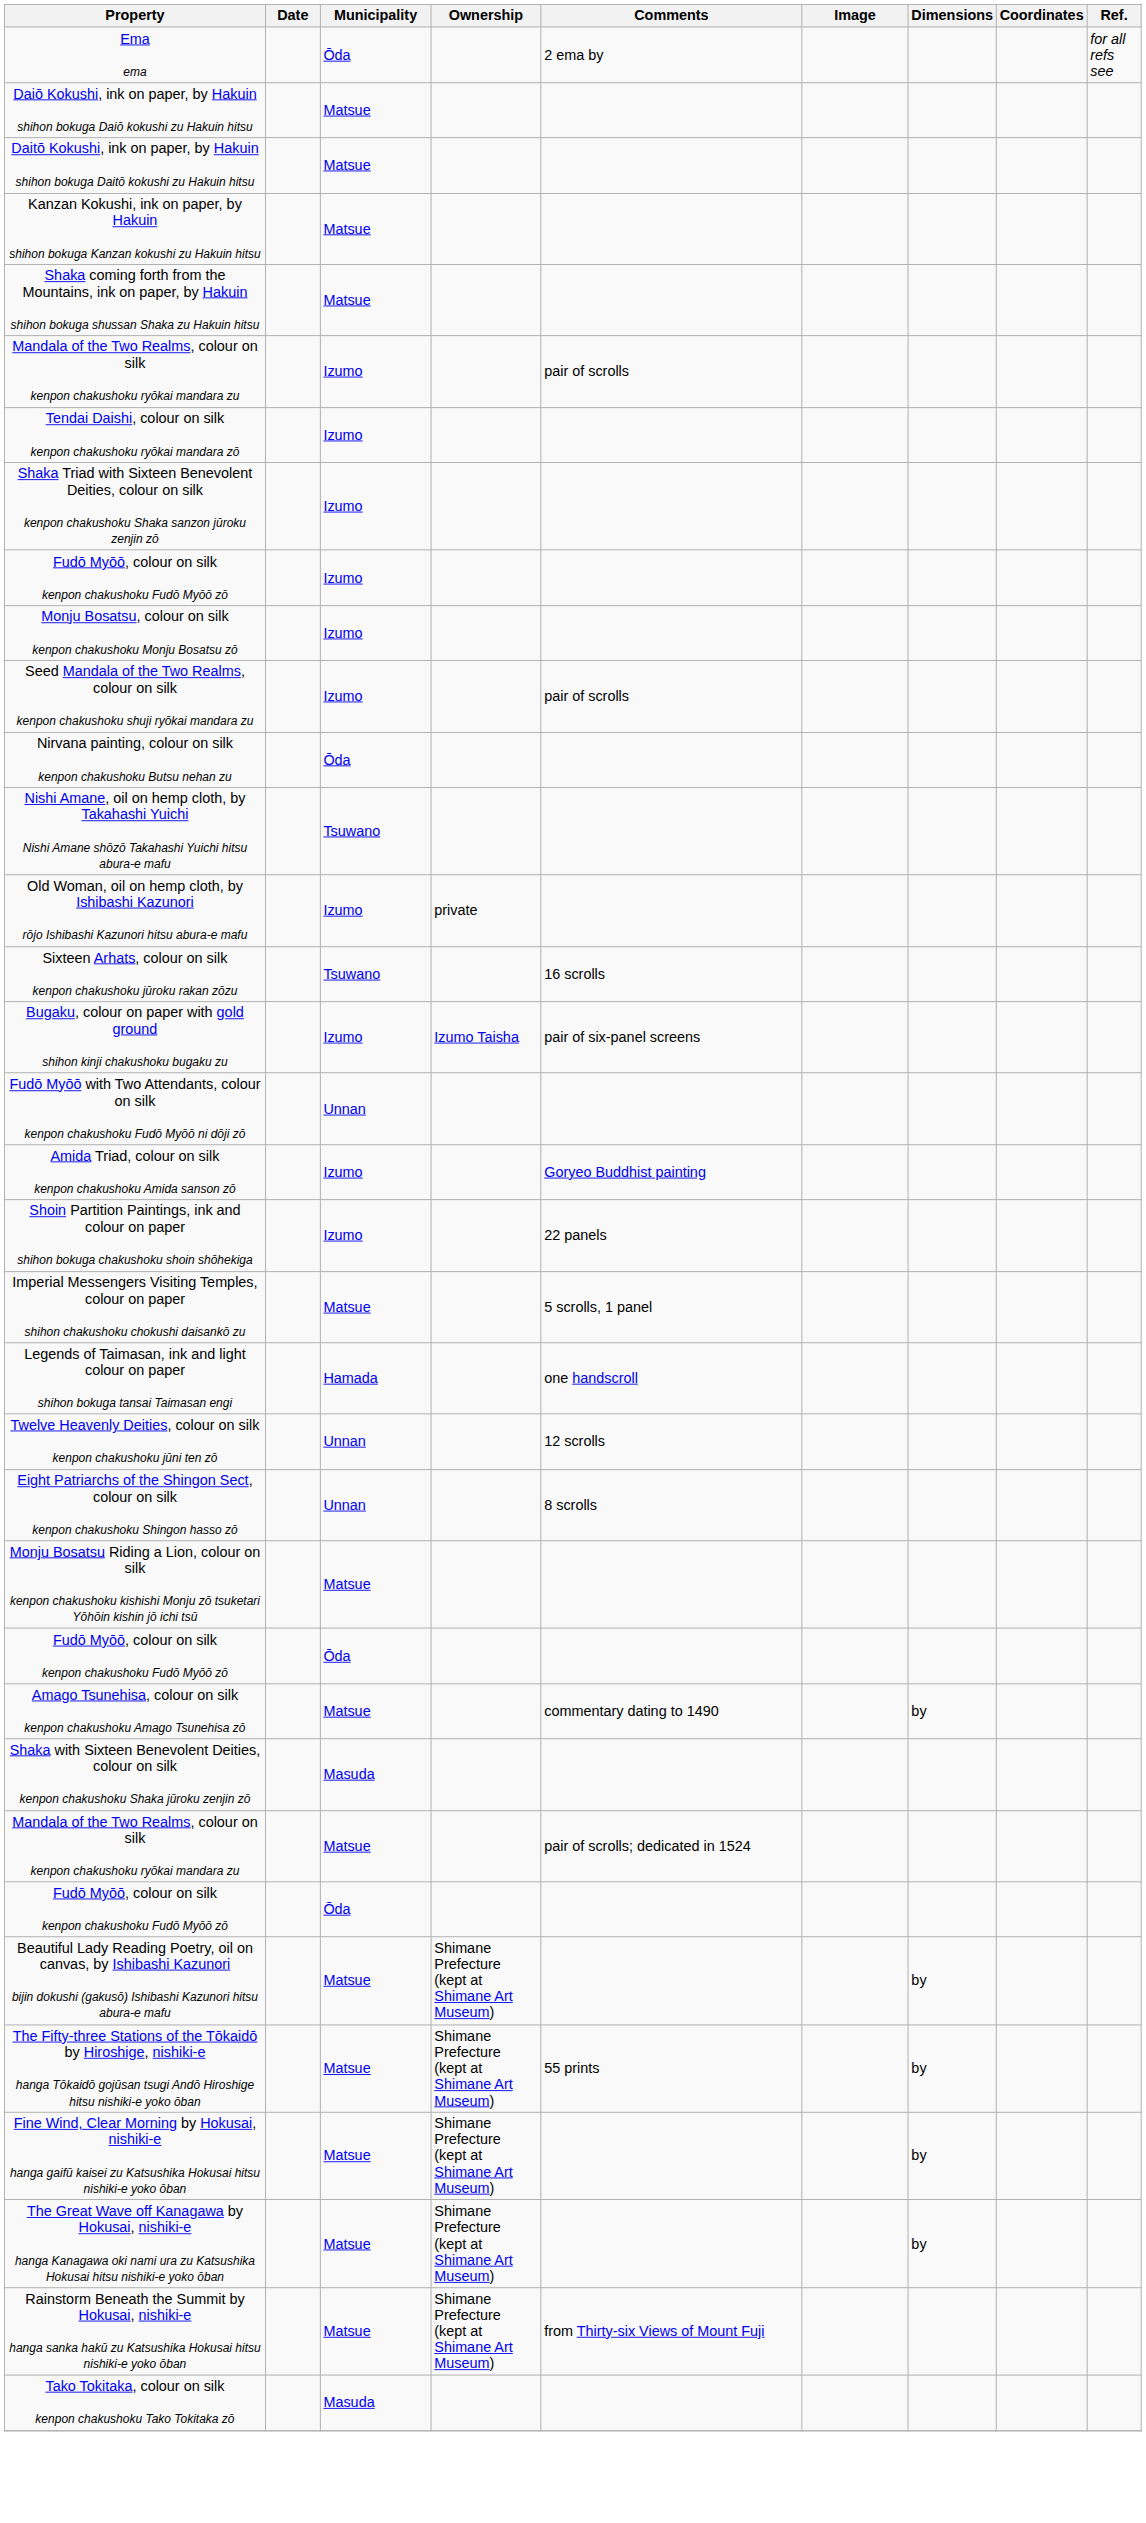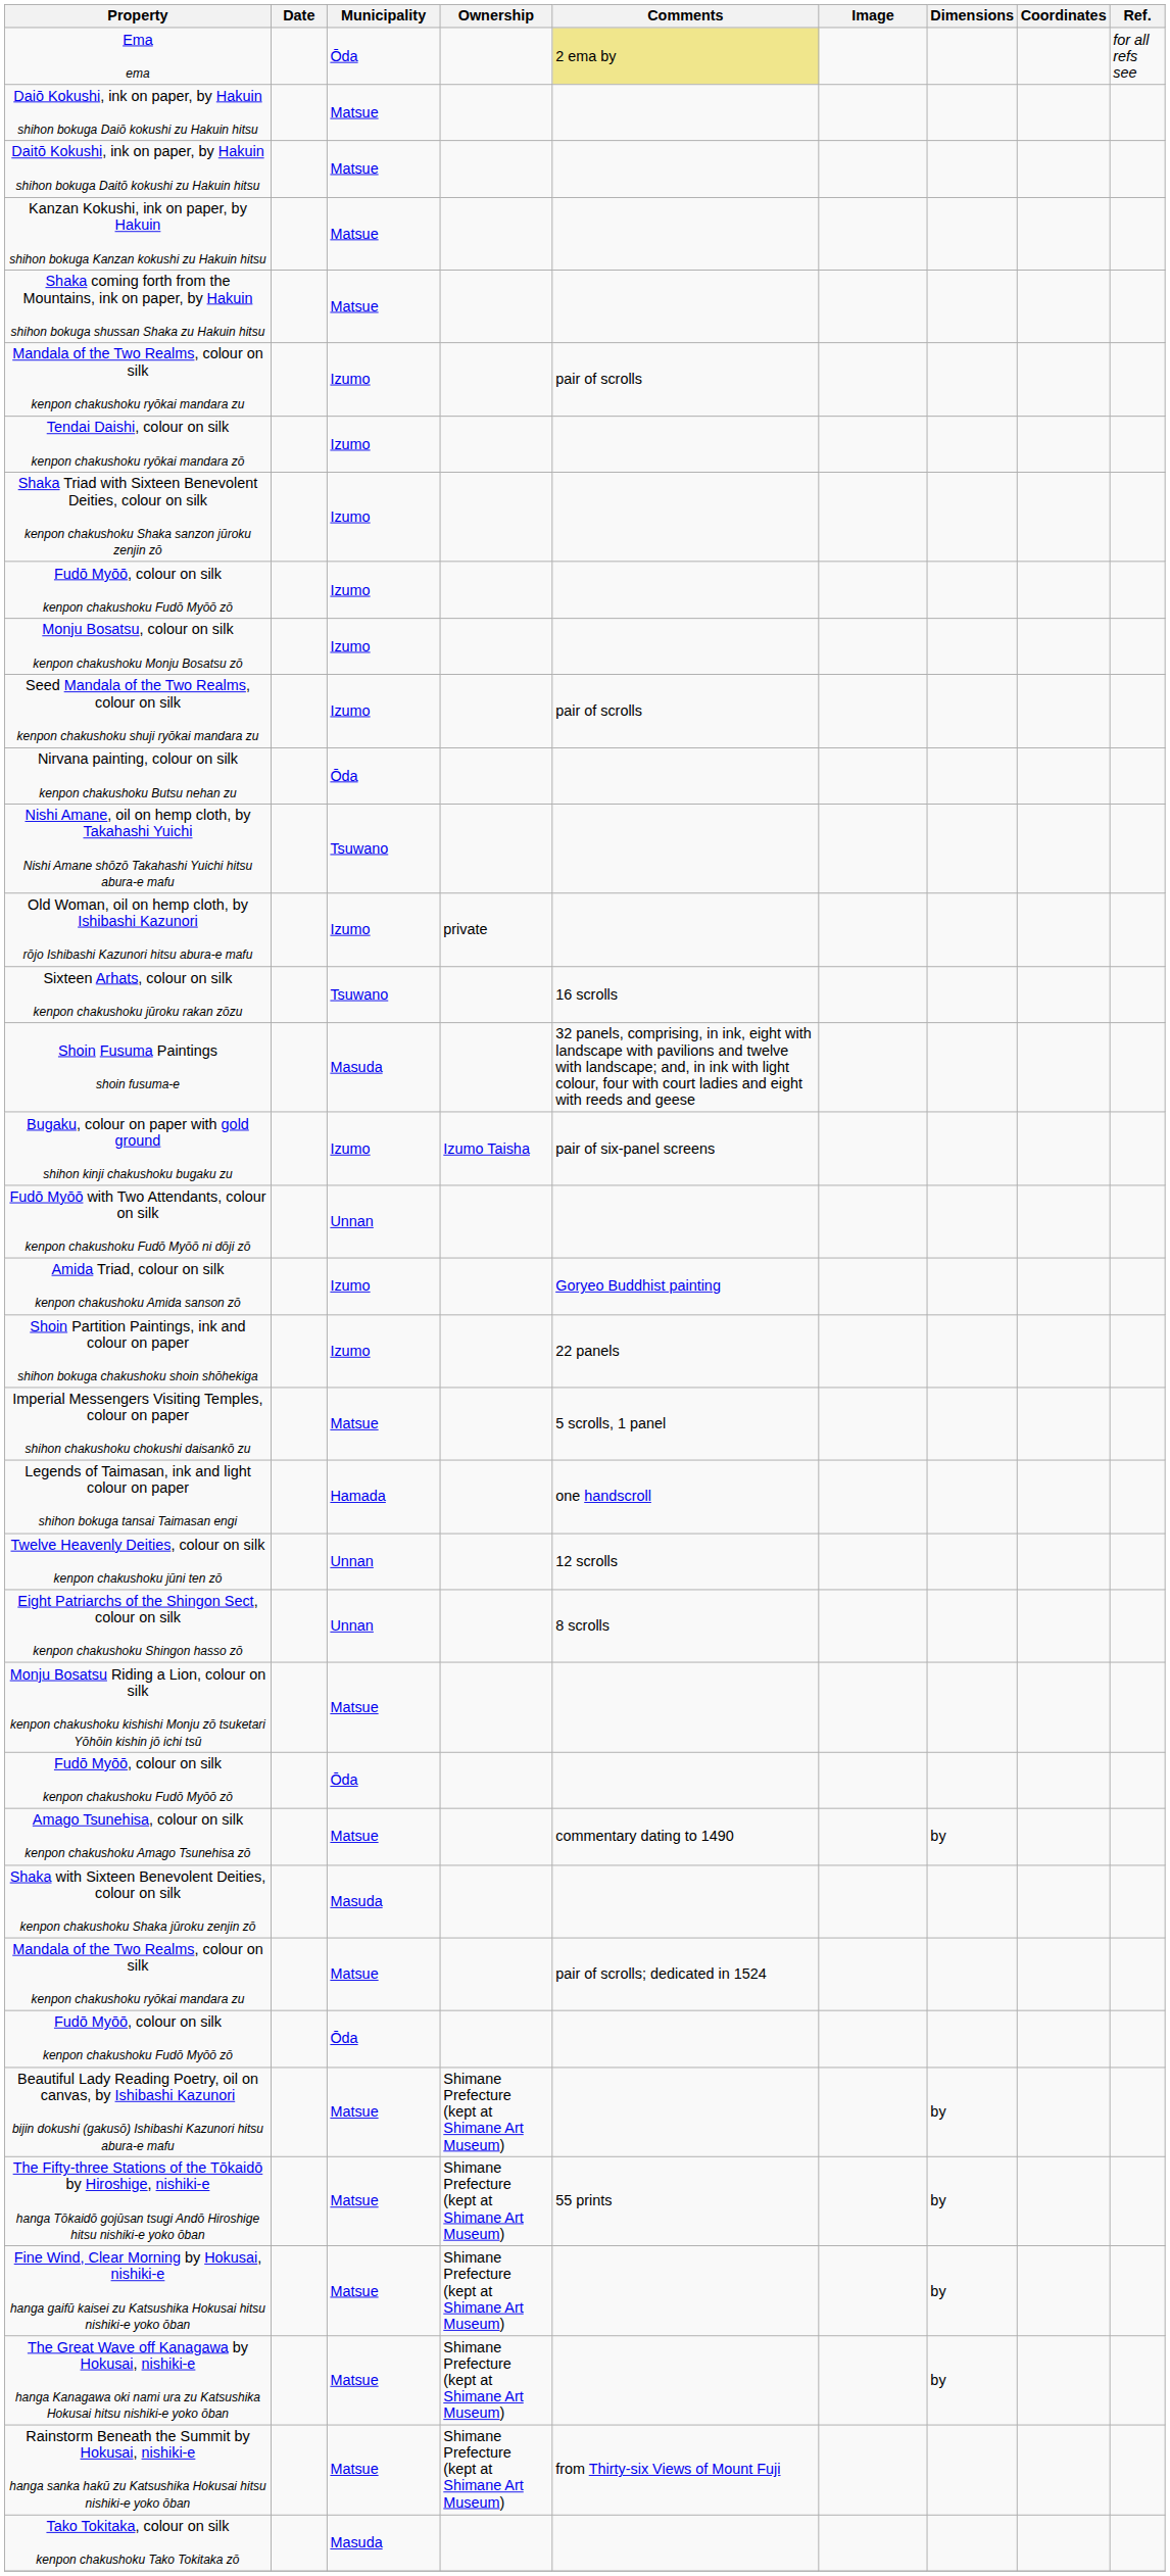Ema ema | Comments: no background -> khaki background
+ row: Shoin Fusuma Paintings shoin fusuma-e | Masuda | 32 panels, comprising, in ink, eight with landscape with pavilions and twelve with landscape; and, in ink with light colour, four with court ladies and eight with reeds and geese
